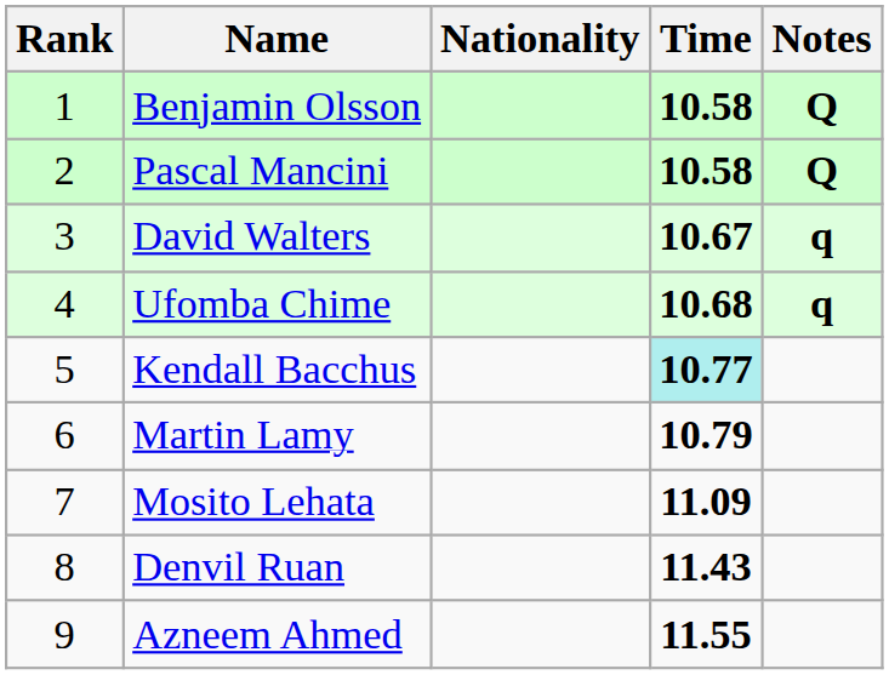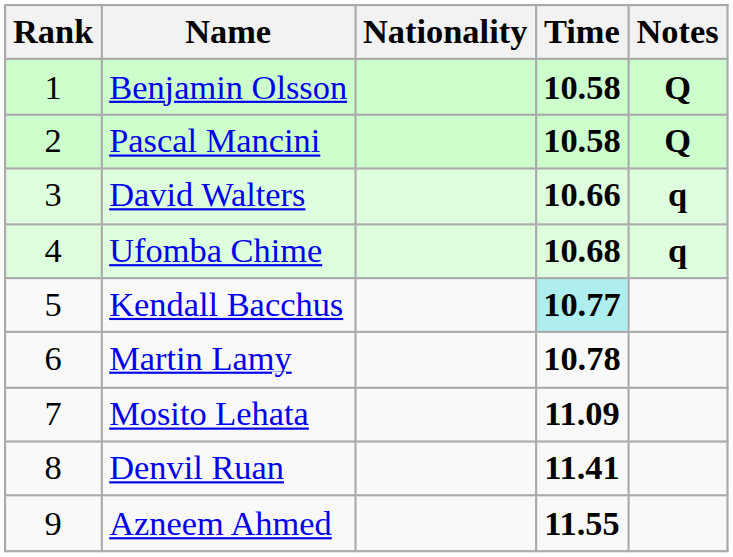David Walters | Time: 10.67 -> 10.66
Martin Lamy | Time: 10.79 -> 10.78
Denvil Ruan | Time: 11.43 -> 11.41
